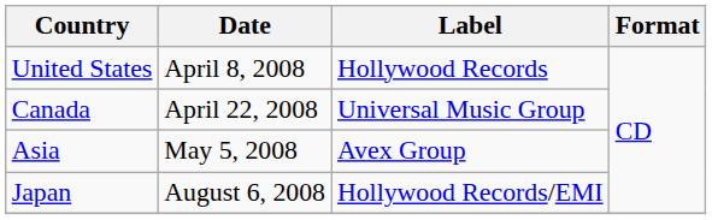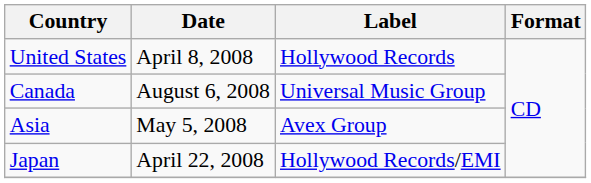Canada | Date: April 22, 2008 -> August 6, 2008
Japan | Date: August 6, 2008 -> April 22, 2008
